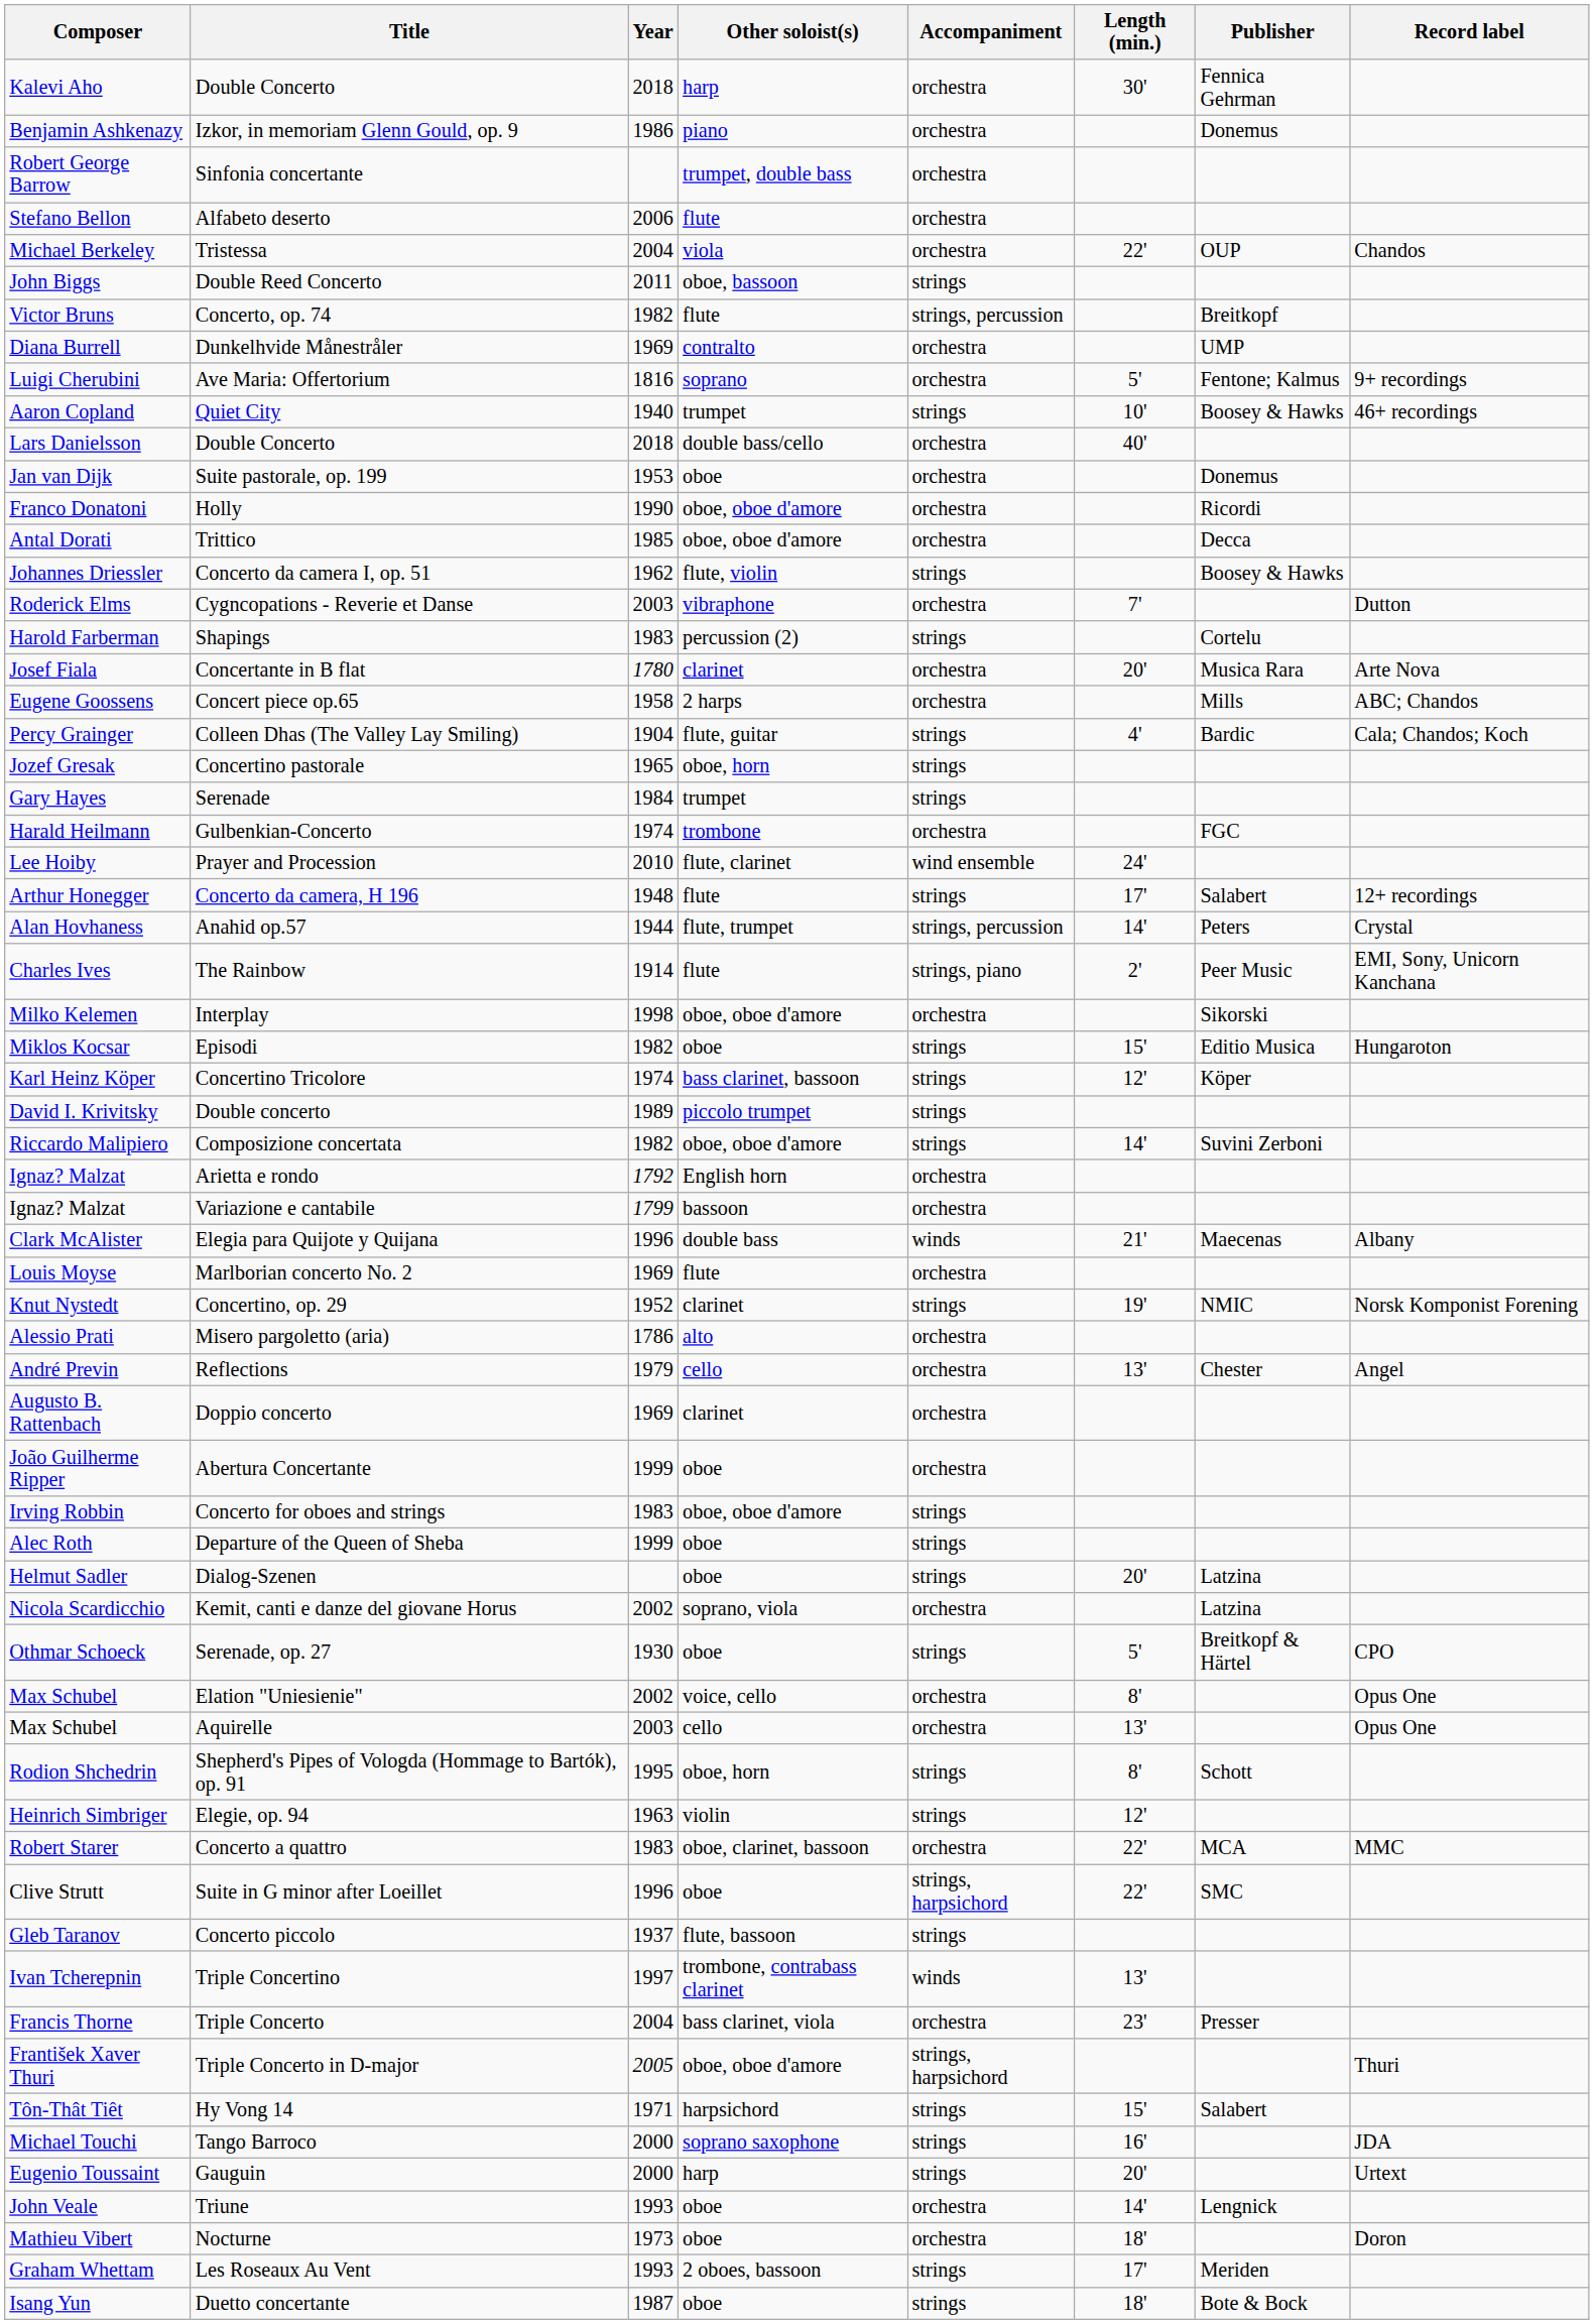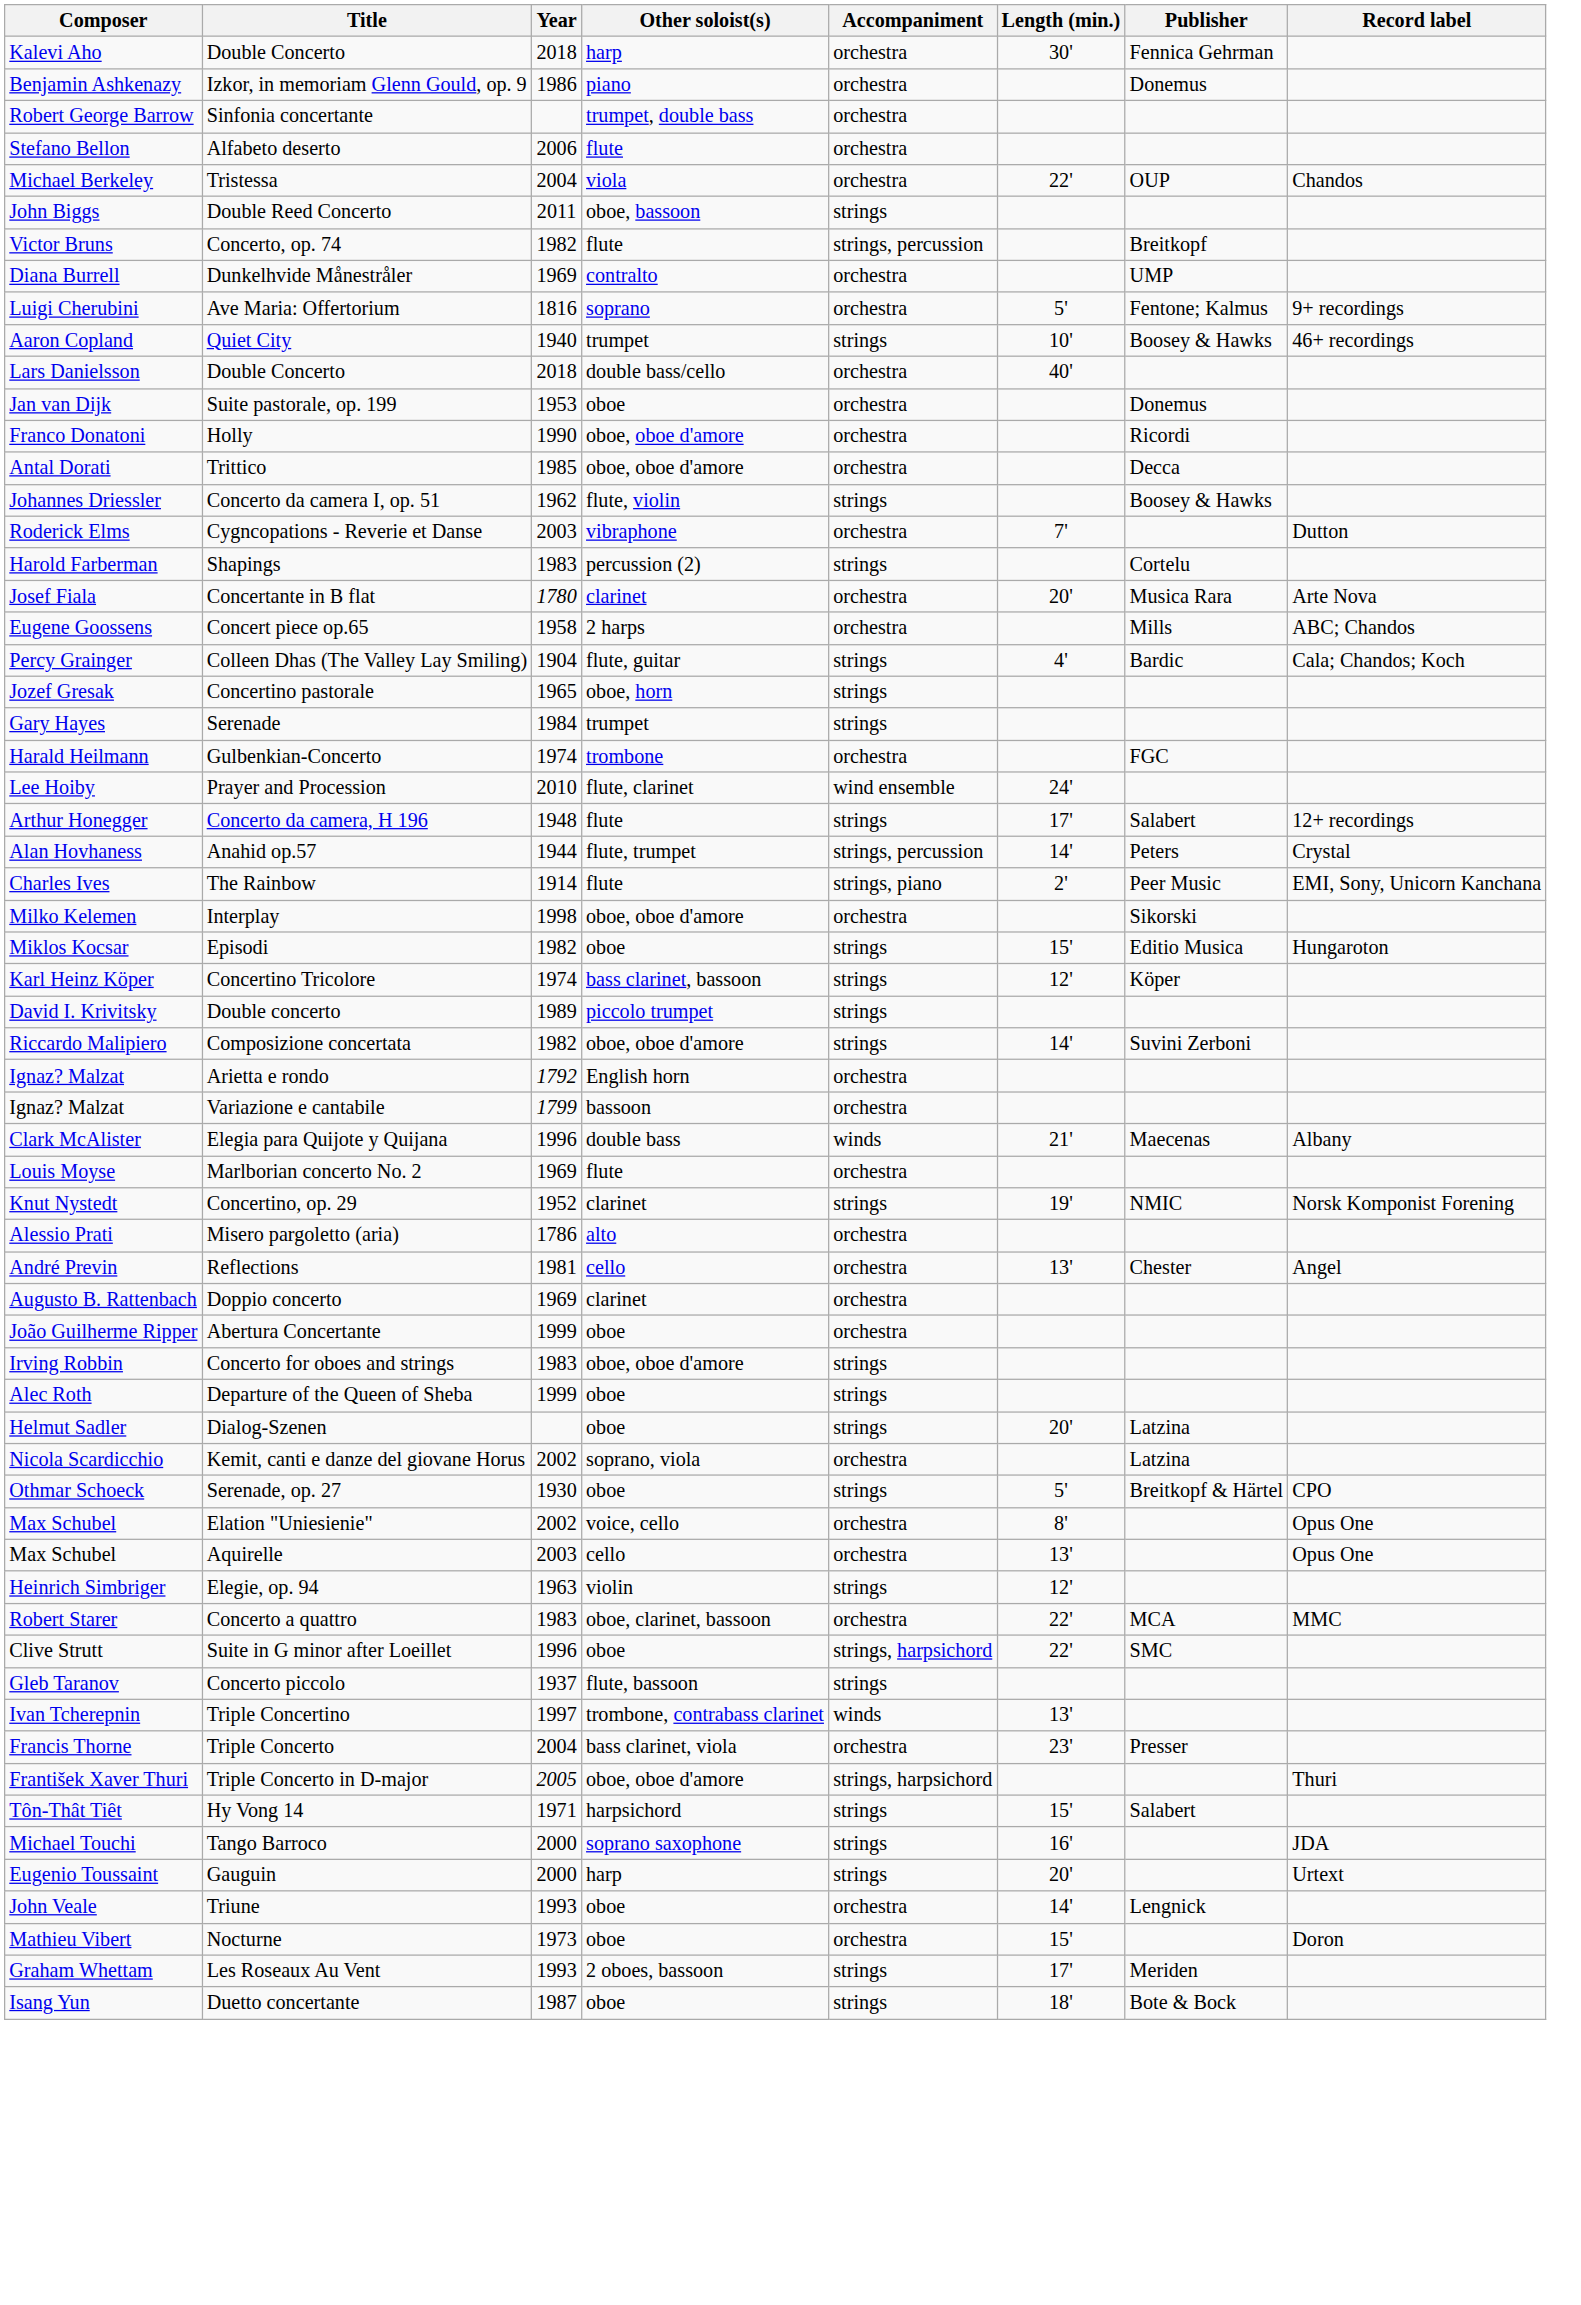Reflections | Year: 1979 -> 1981
- row: Rodion Shchedrin | Shepherd's Pipes of Vologda (Hommage to Bartók), op. 91 | 1995 | oboe, horn | strings | 8' | Schott
Nocturne | Length (min.): 18' -> 15'
